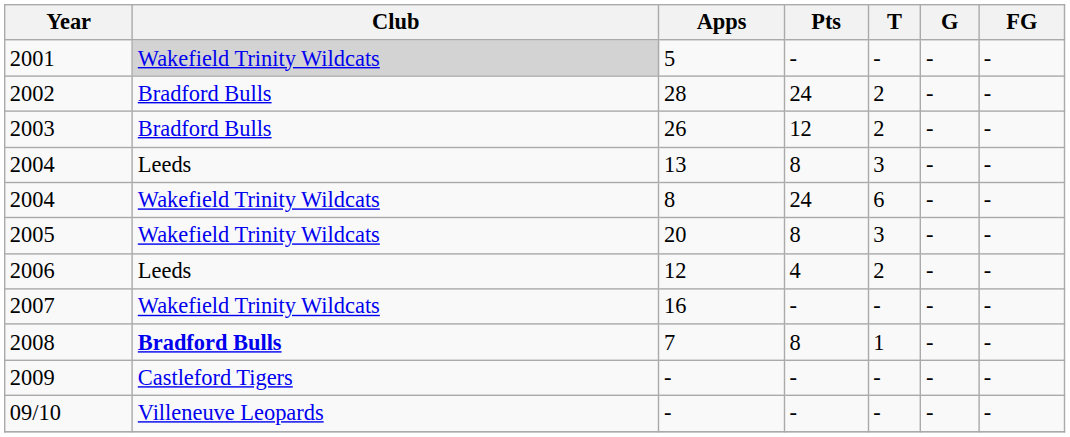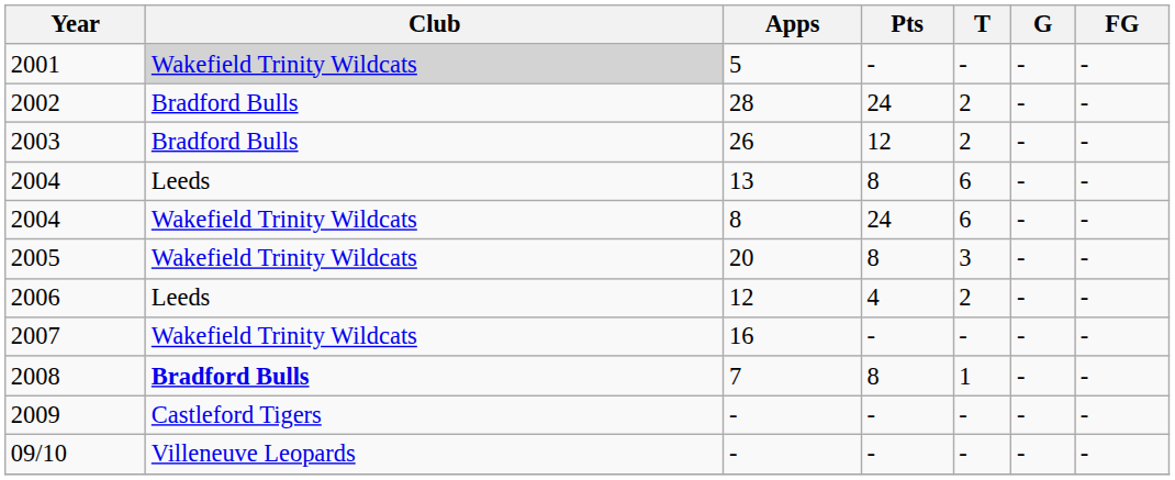2004 / 13 | T: 3 -> 6
